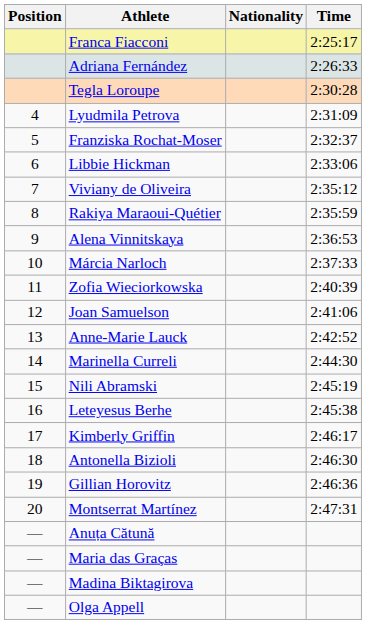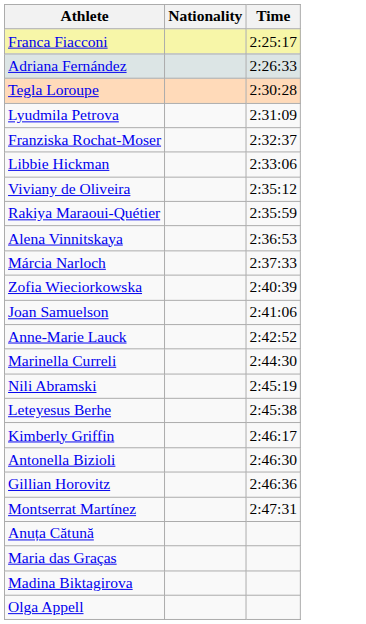- column: Position | 4 | 5 | 6 | 7 | 8 | 9 | 10 | 11 | 12 | 13 | 14 | 15 | 16 | 17 | 18 | 19 | 20 | — | — | — | —
